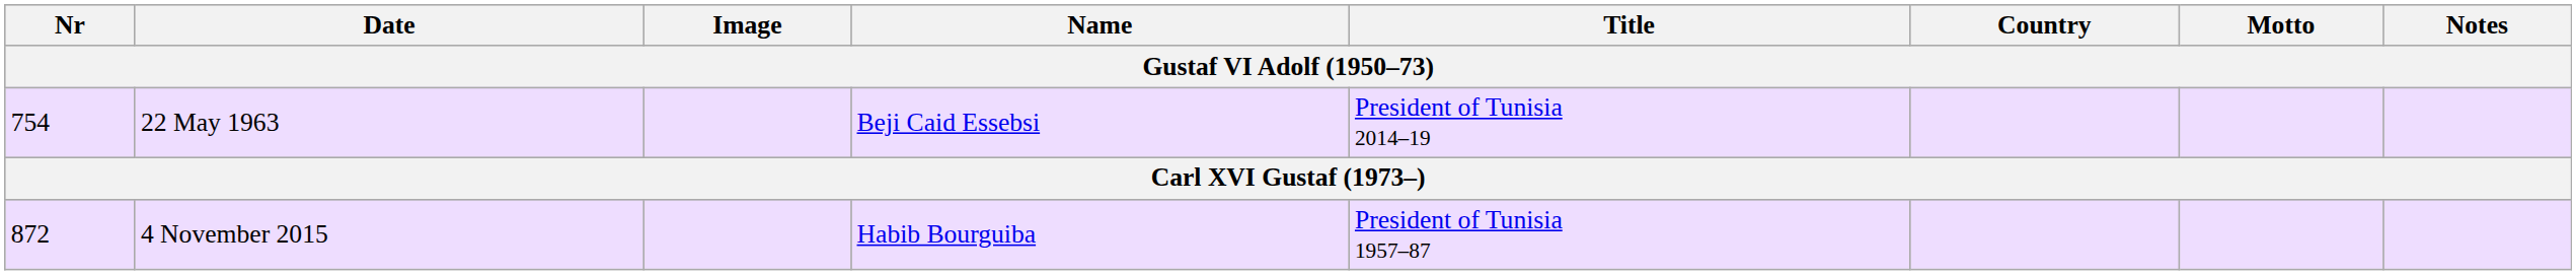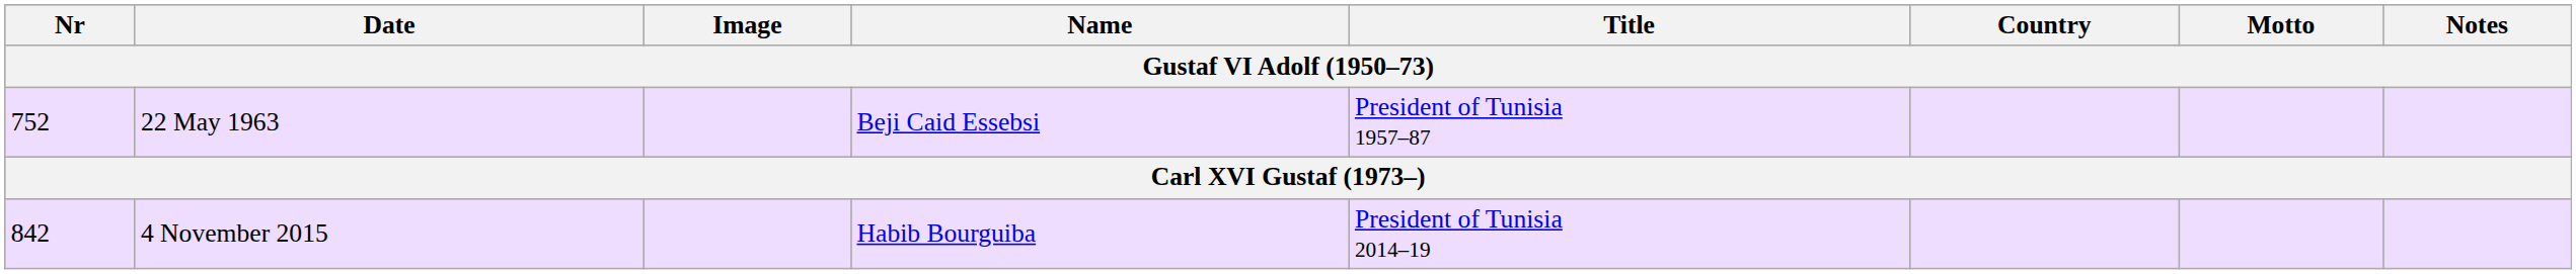22 May 1963 | Nr: 754 -> 752
22 May 1963 | Title: President of Tunisia 2014–19 -> President of Tunisia 1957–87
4 November 2015 | Nr: 872 -> 842
4 November 2015 | Title: President of Tunisia 1957–87 -> President of Tunisia 2014–19
